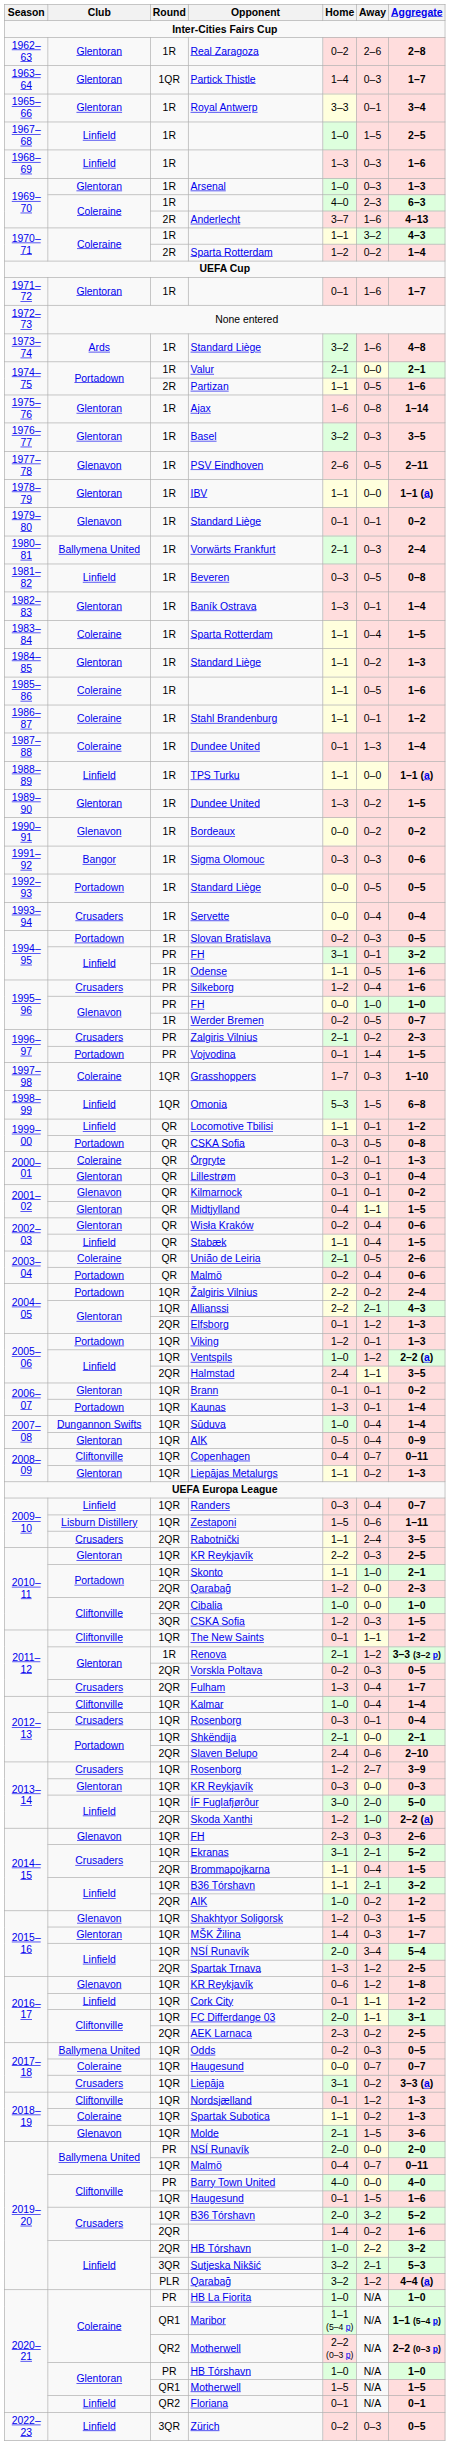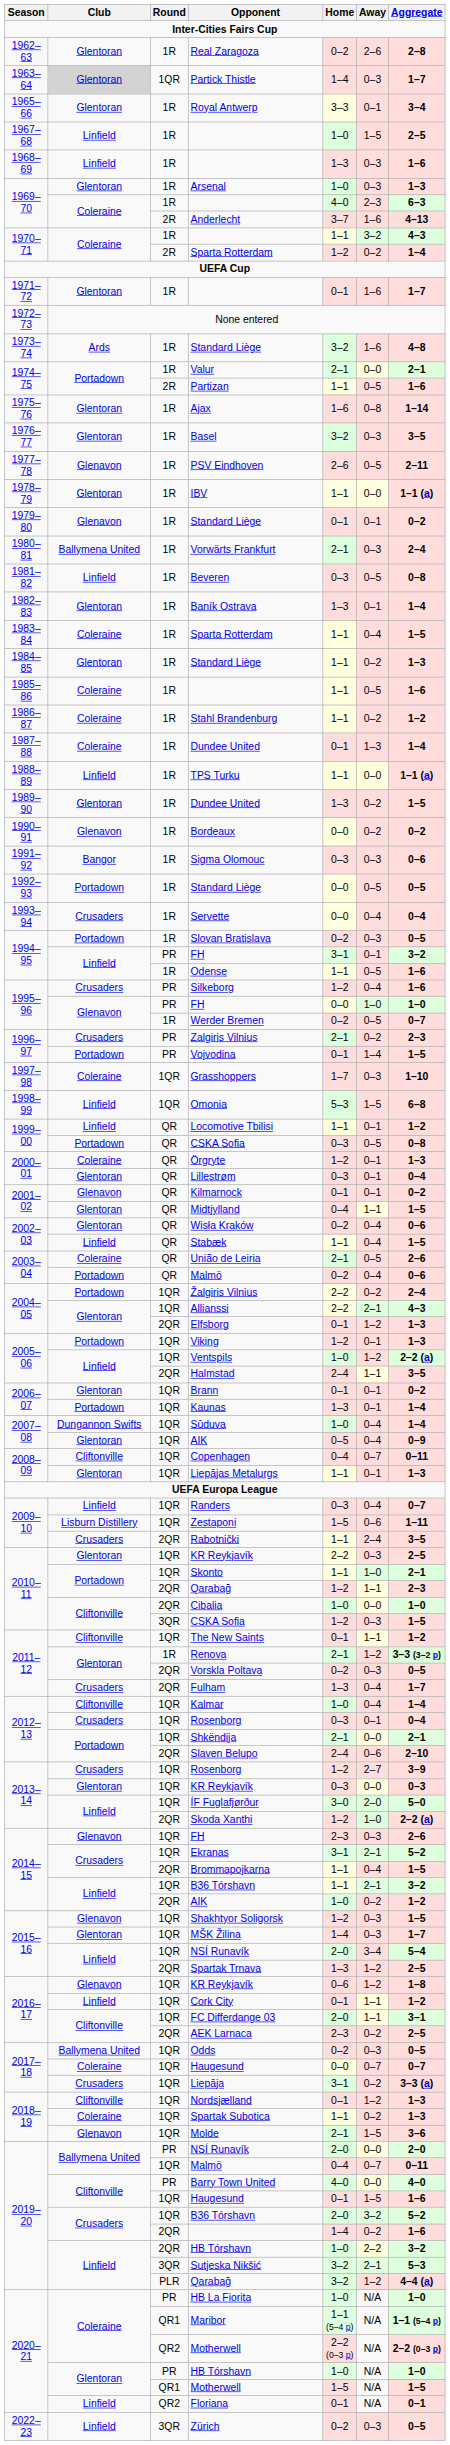Partick Thistle | Club: no background -> lightgrey background
Stahl Brandenburg | Away: 0–1 -> 0–2
Liepājas Metalurgs | Away: 0–2 -> 0–1
2010–11 / Qarabağ | Away: 0–0 -> 1–1
